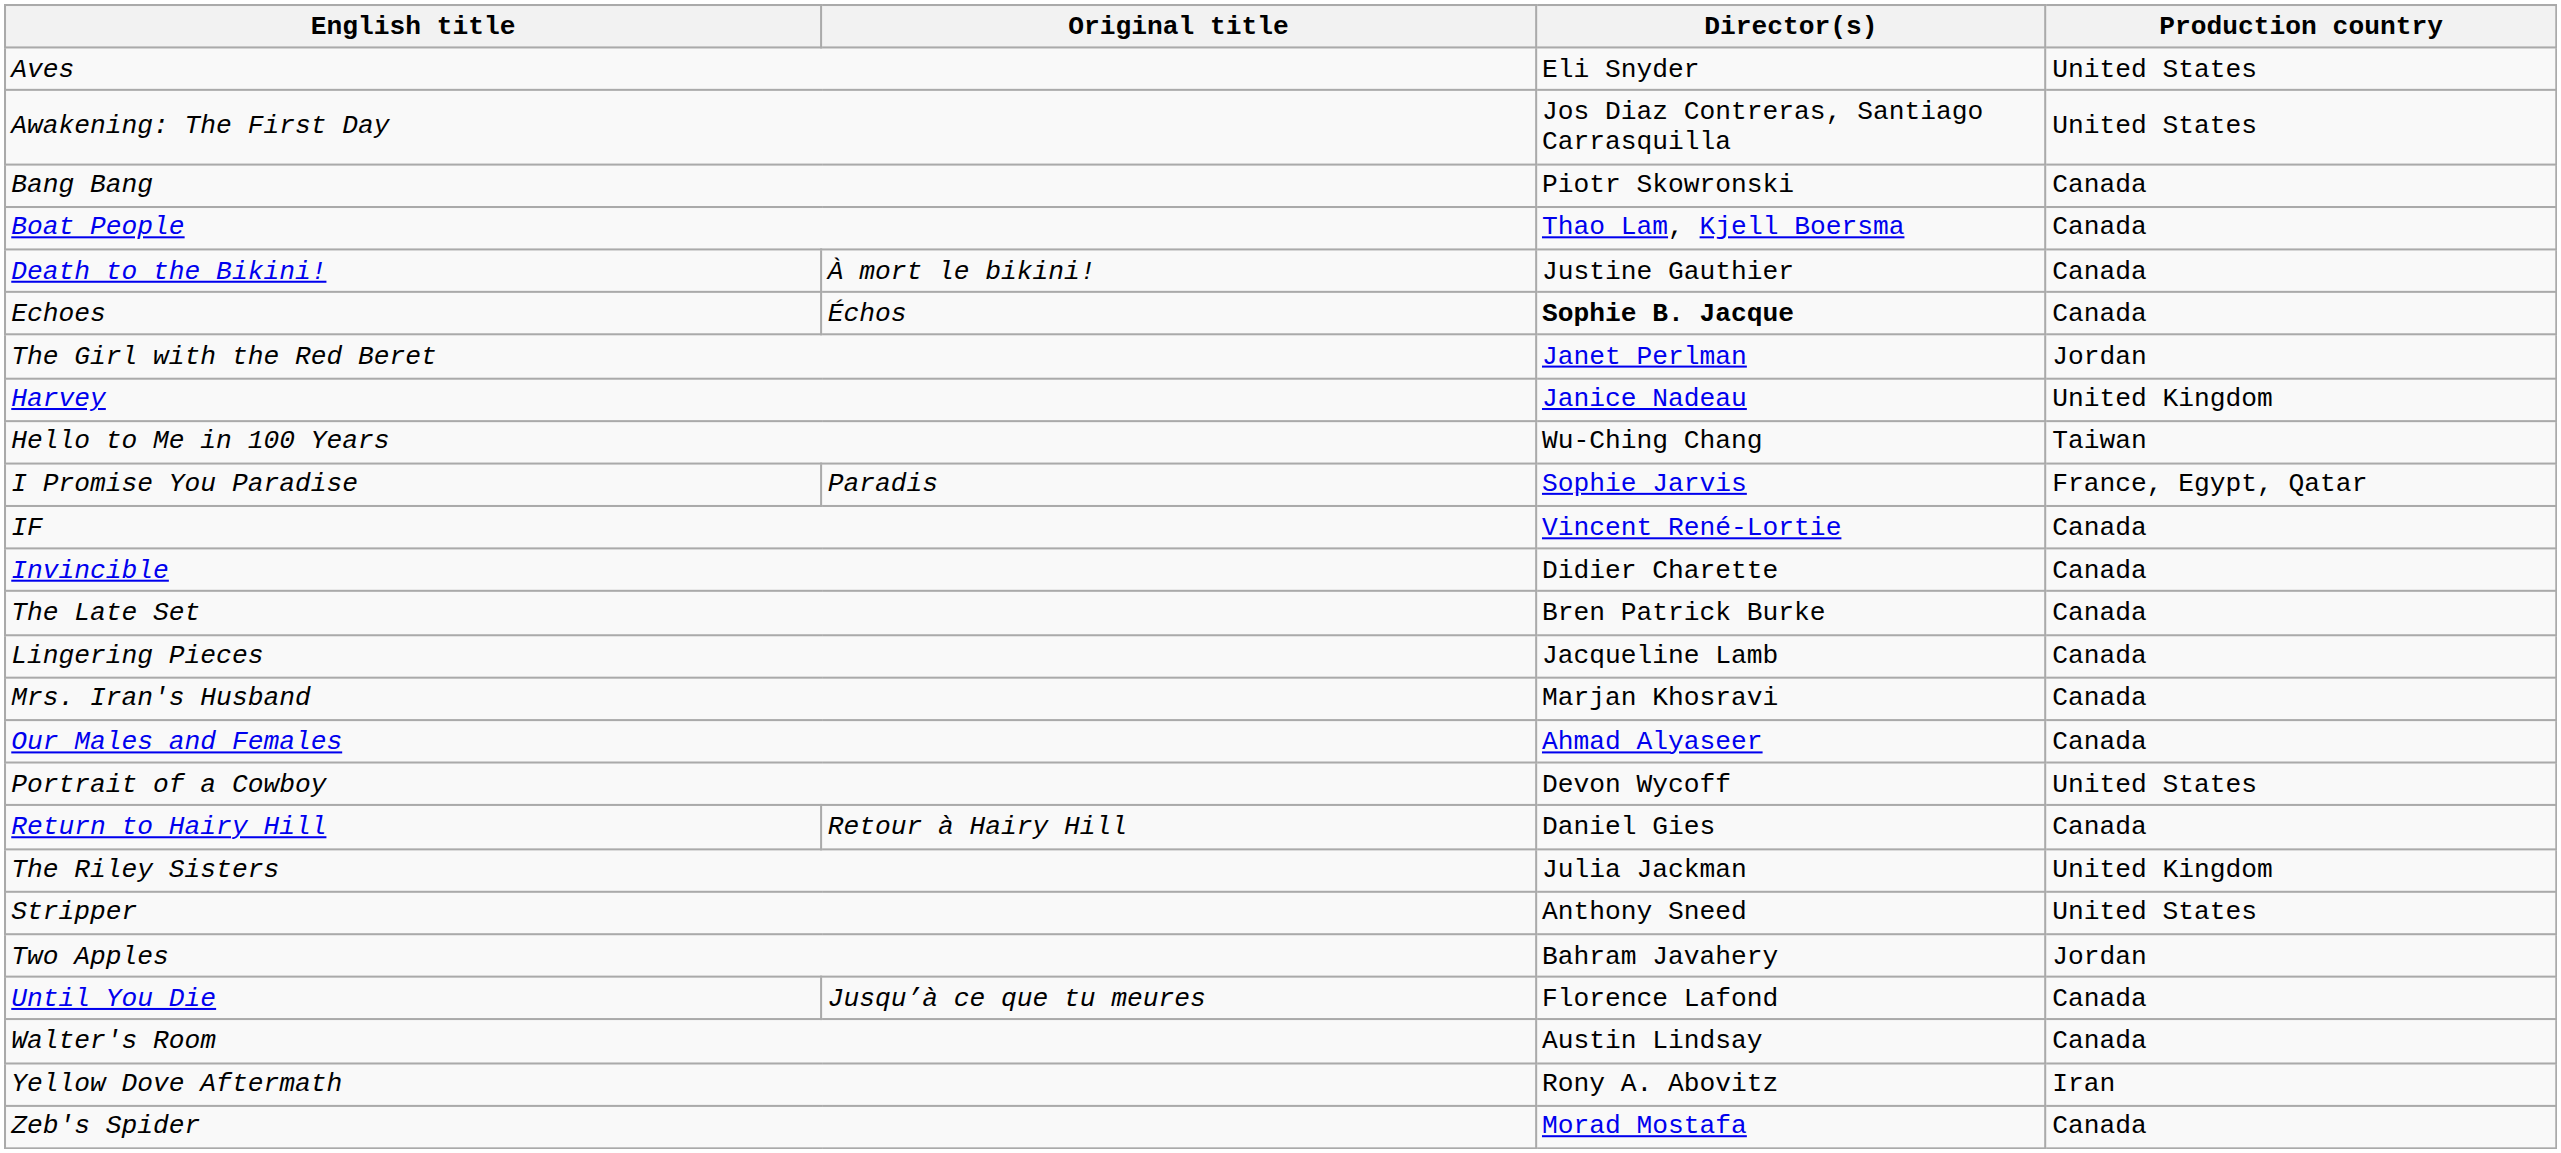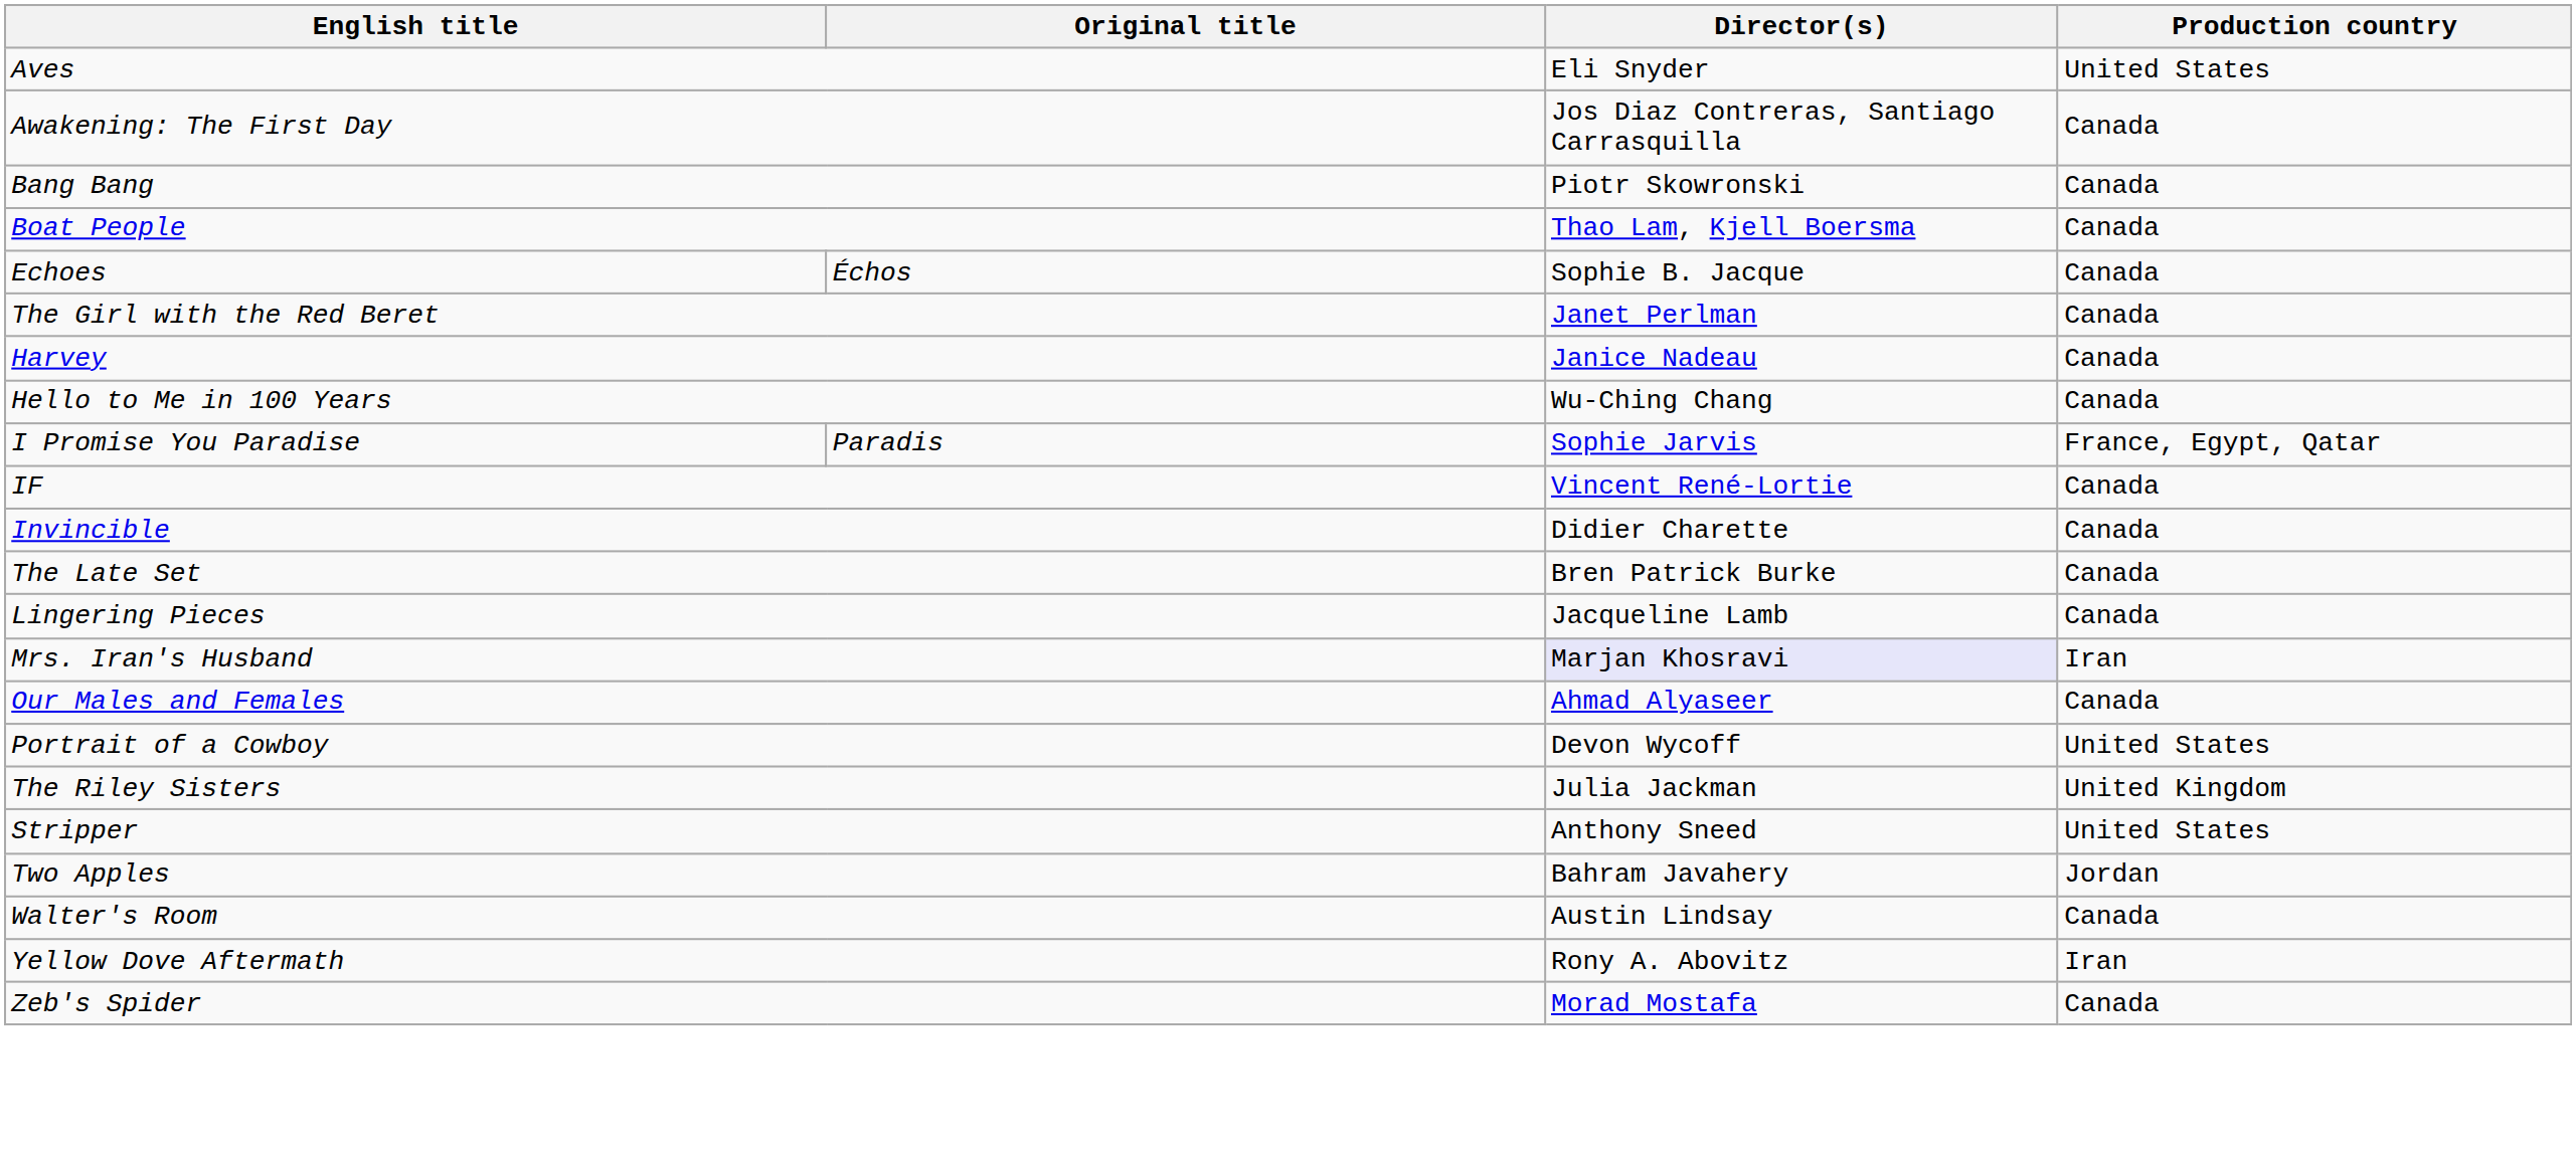Awakening: The First Day | Production country: United States -> Canada
- row: Death to the Bikini! | À mort le bikini! | Justine Gauthier | Canada
Echoes | Director(s): bold -> normal
The Girl with the Red Beret | Production country: Jordan -> Canada
Harvey | Production country: United Kingdom -> Canada
Hello to Me in 100 Years | Production country: Taiwan -> Canada
Mrs. Iran's Husband | Director(s): no background -> lavender background
Mrs. Iran's Husband | Production country: Canada -> Iran
- row: Return to Hairy Hill | Retour à Hairy Hill | Daniel Gies | Canada
- row: Until You Die | Jusqu’à ce que tu meures | Florence Lafond | Canada
